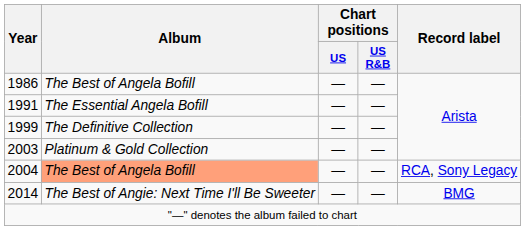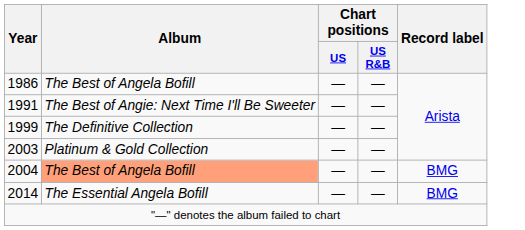1991 | Album: The Essential Angela Bofill -> The Best of Angie: Next Time I'll Be Sweeter
2004 | Record label: RCA, Sony Legacy -> BMG
2014 | Album: The Best of Angie: Next Time I'll Be Sweeter -> The Essential Angela Bofill
